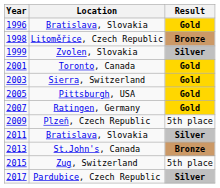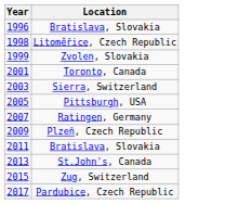- column: Result | Gold | Bronze | Silver | Gold | Gold | Gold | Gold | 5th place | Silver | Bronze | 5th place | Silver
